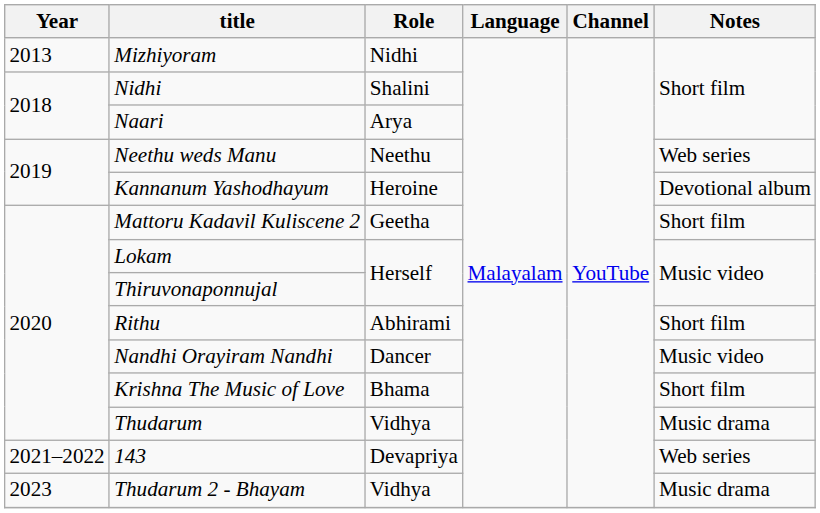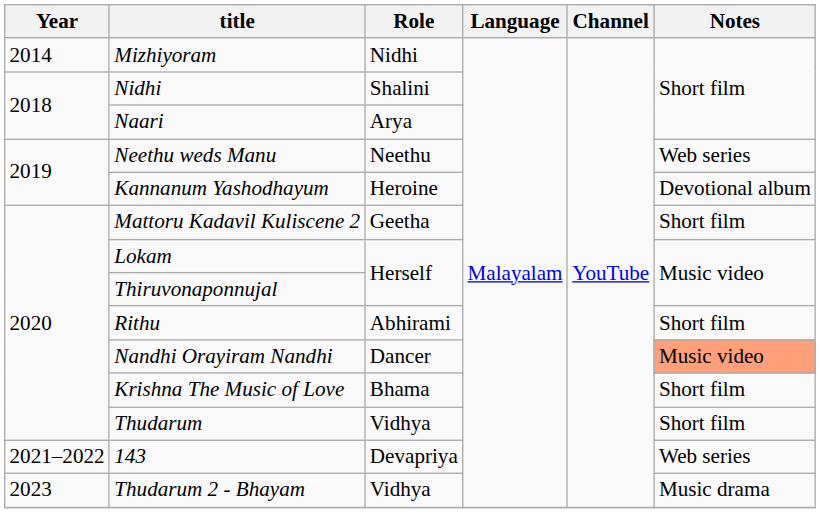Mizhiyoram | Year: 2013 -> 2014
Nandhi Orayiram Nandhi | Notes: no background -> lightsalmon background
Thudarum | Notes: Music drama -> Short film
